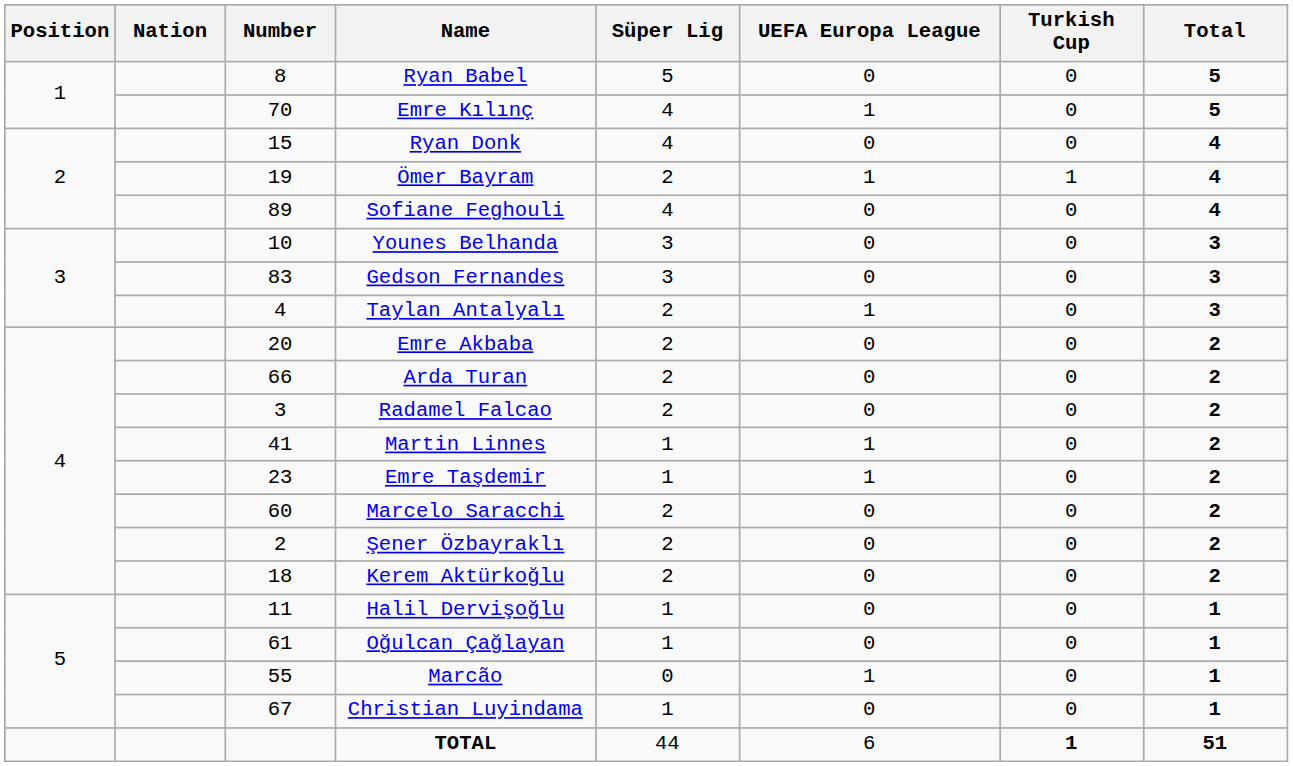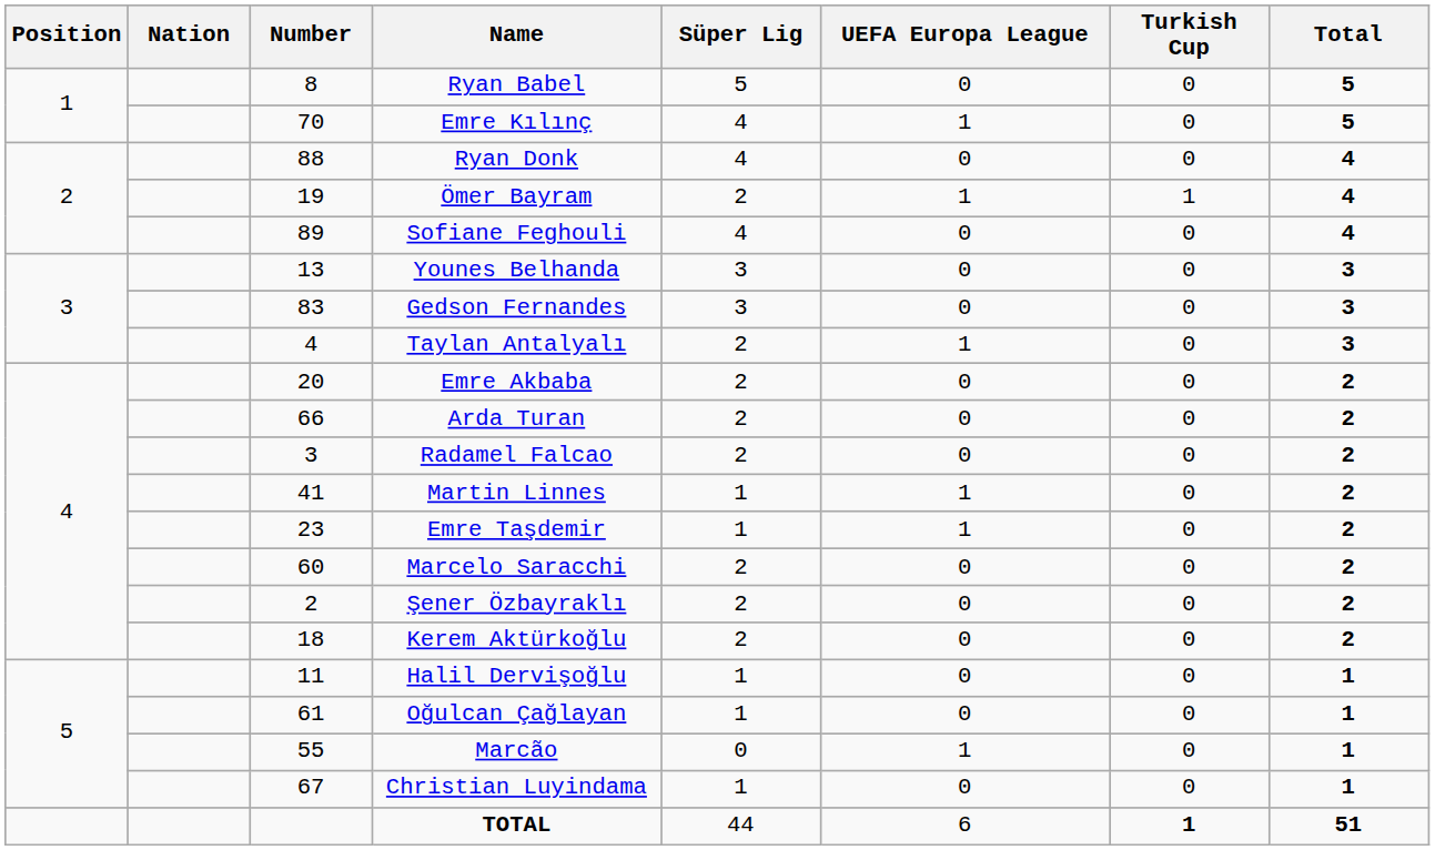Ryan Donk | Number: 15 -> 88
Younes Belhanda | Number: 10 -> 13
